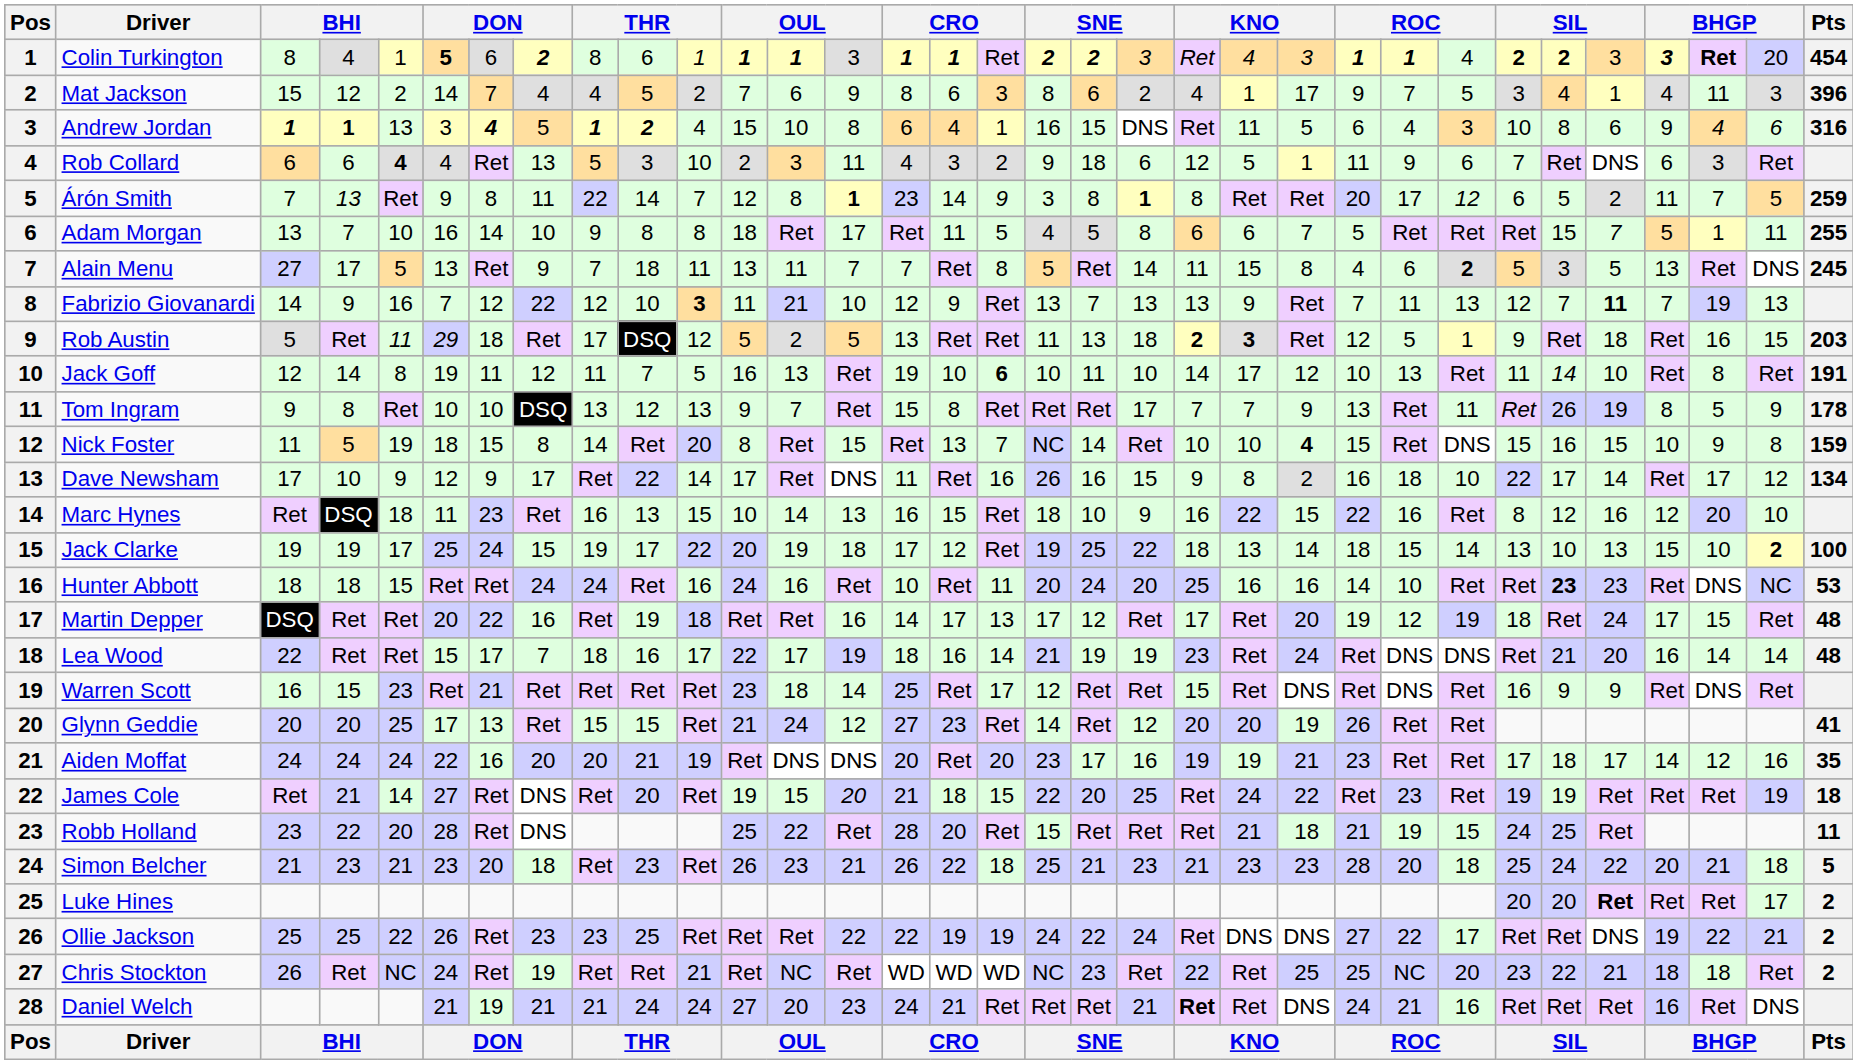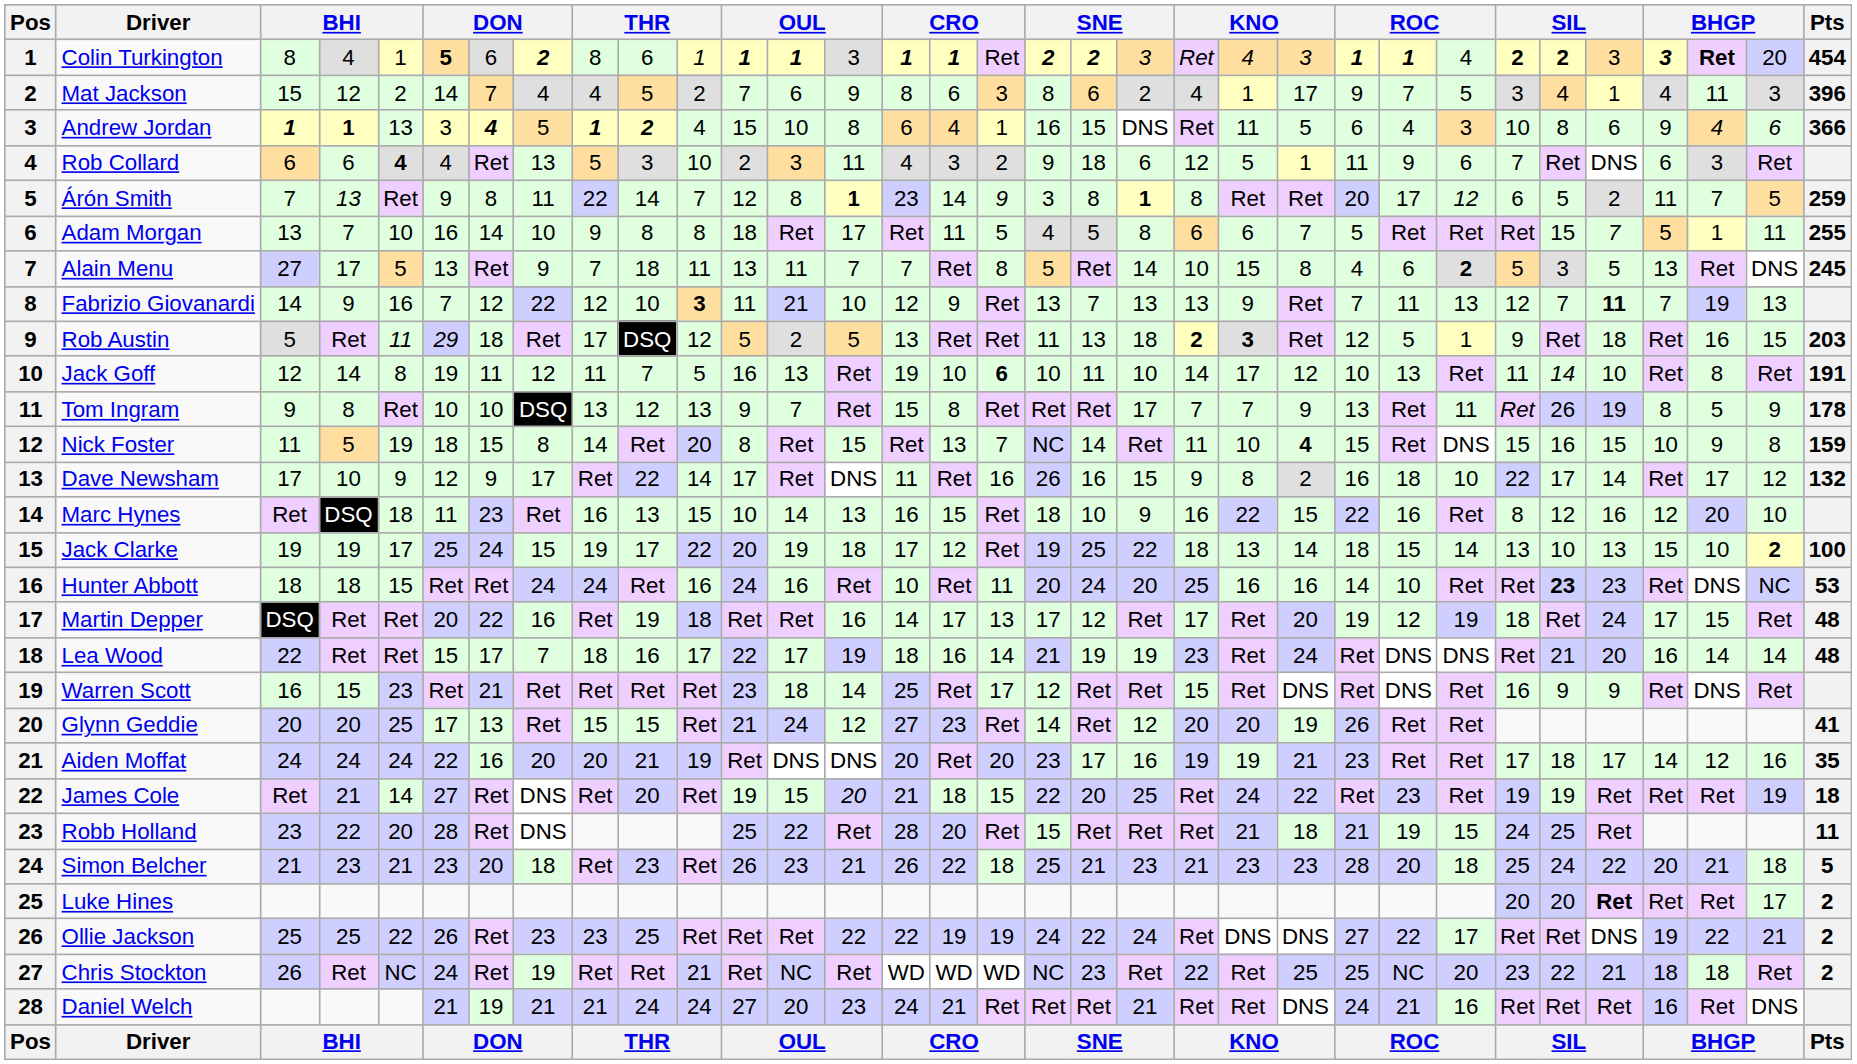Andrew Jordan | Pts: 316 -> 366
Alain Menu | column 21: 11 -> 10
Nick Foster | column 21: 10 -> 11
Dave Newsham | Pts: 134 -> 132
Daniel Welch | column 21: bold -> normal
